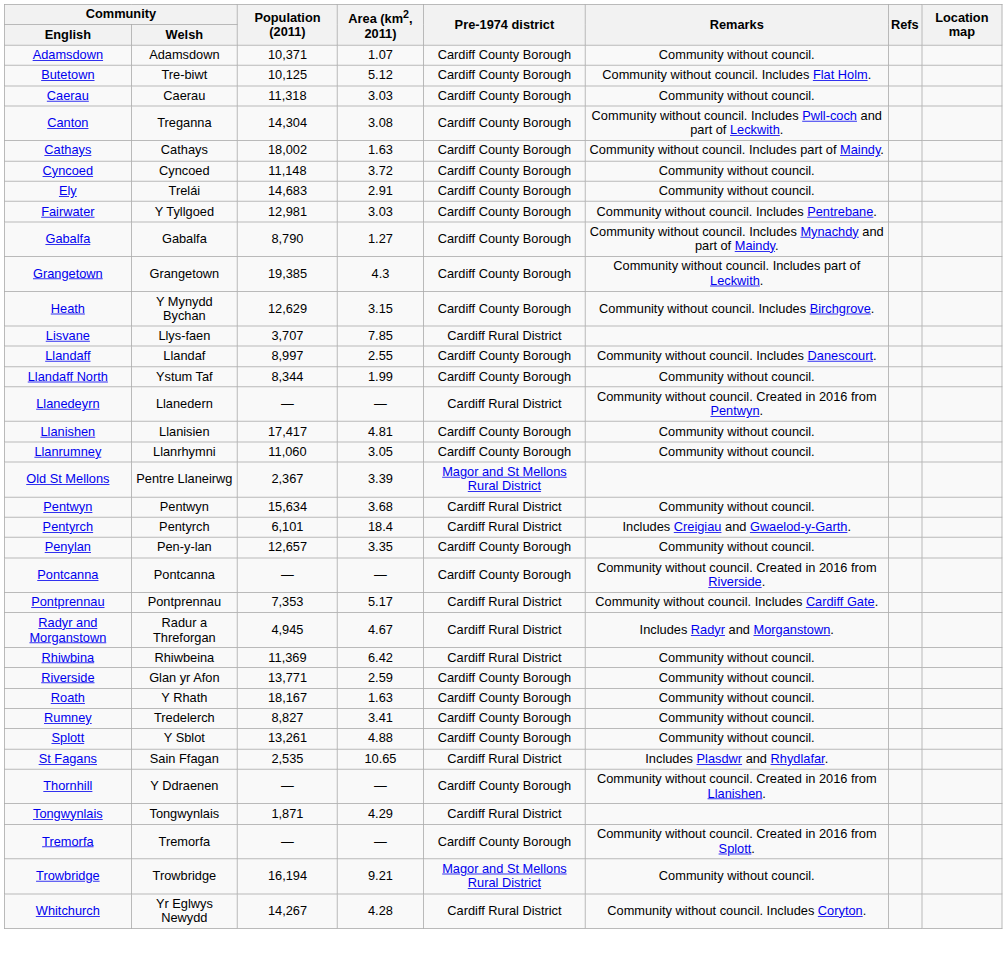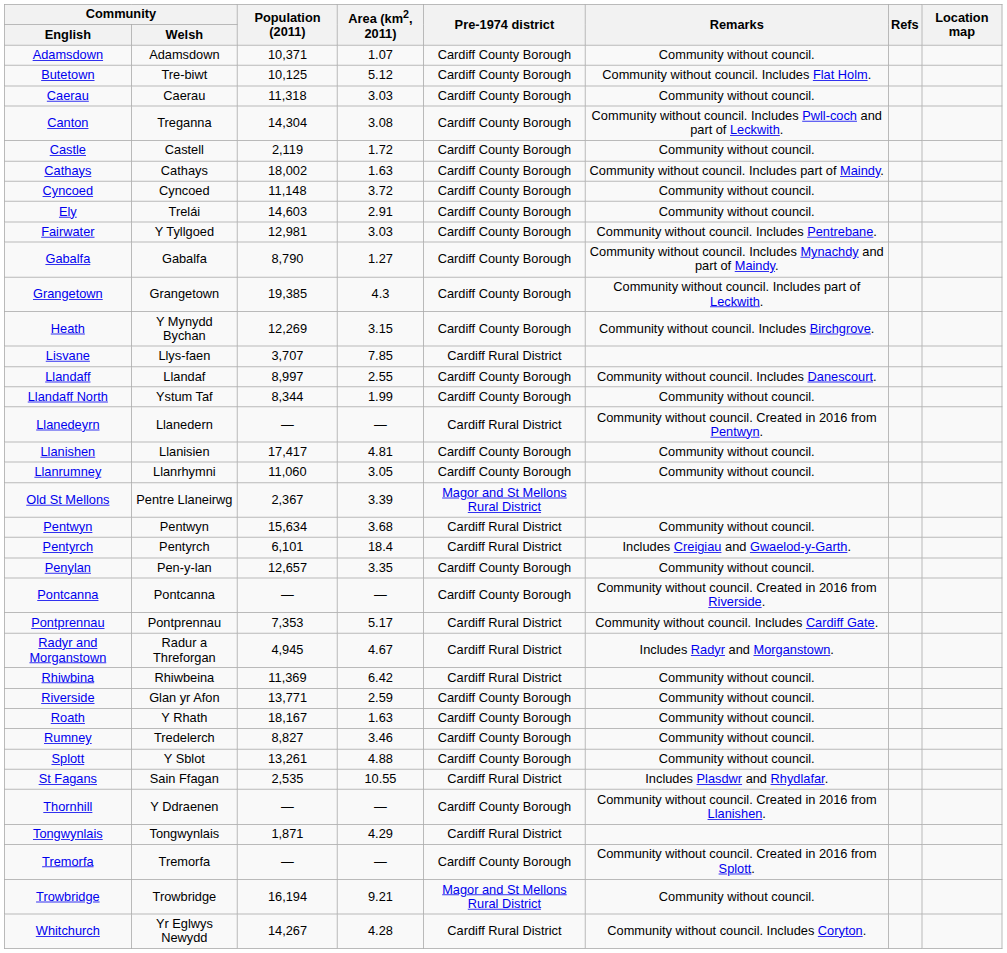+ row: Castle | Castell | 2,119 | 1.72 | Cardiff County Borough | Community without council.
Ely | Population (2011): 14,683 -> 14,603
Heath | Population (2011): 12,629 -> 12,269
Rumney | Area (km2, 2011): 3.41 -> 3.46
St Fagans | Area (km2, 2011): 10.65 -> 10.55
